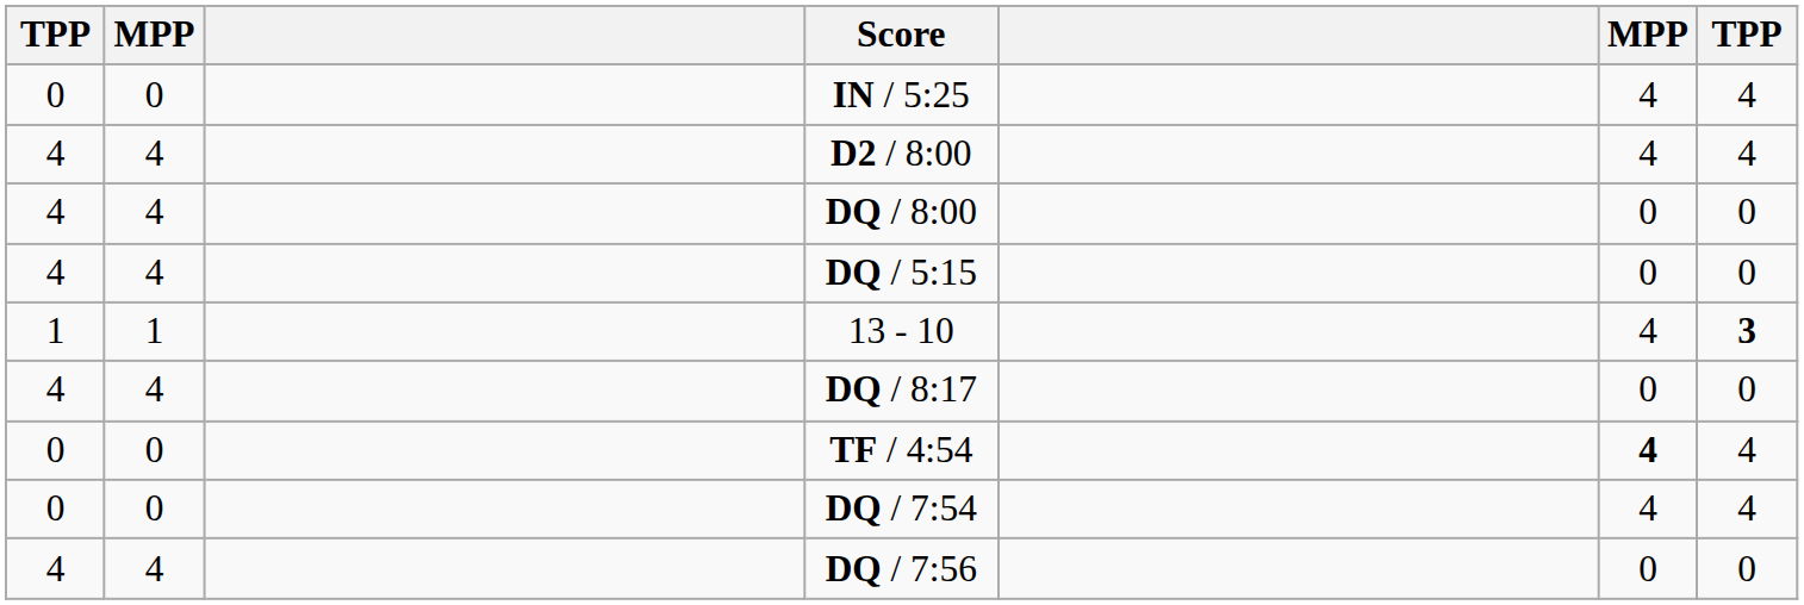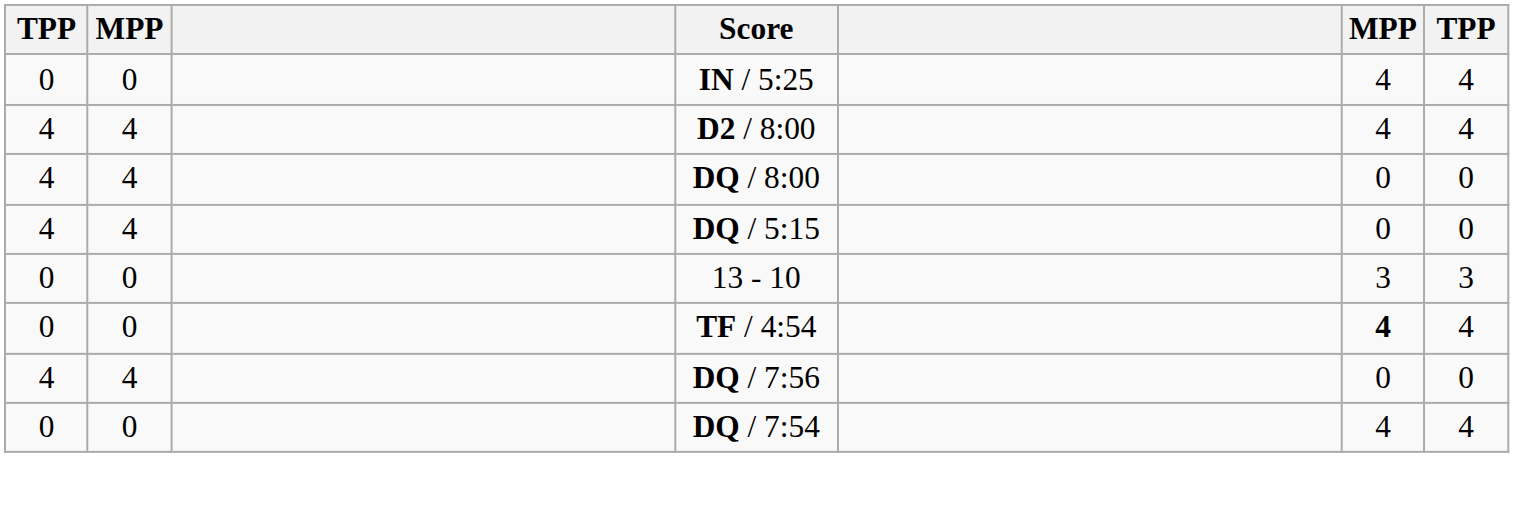13 - 10 | column 1: 1 -> 0
13 - 10 | column 2: 1 -> 0
13 - 10 | column 6: 4 -> 3
13 - 10 | column 7: bold -> normal
- row: 4 | 4 | DQ / 8:17 | 0 | 0
rows swapped: DQ / 7:54 <-> DQ / 7:56
